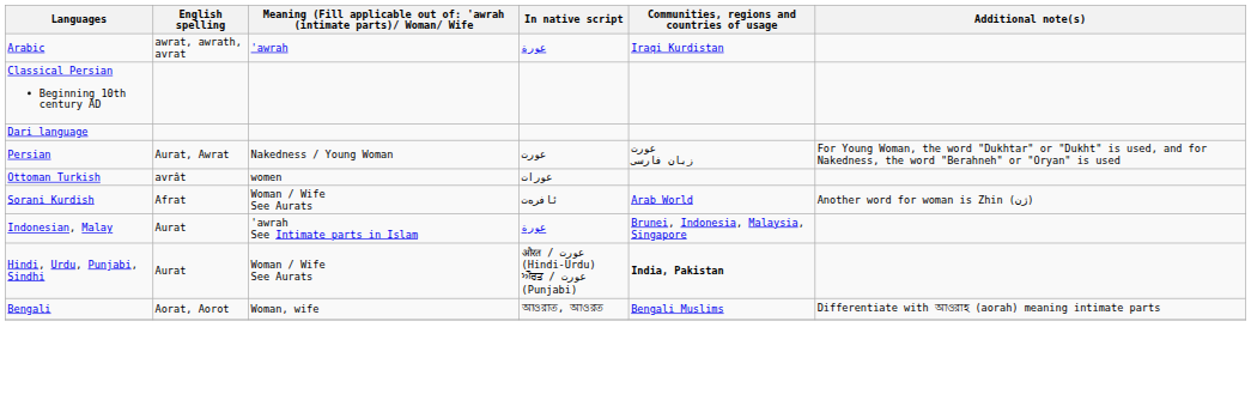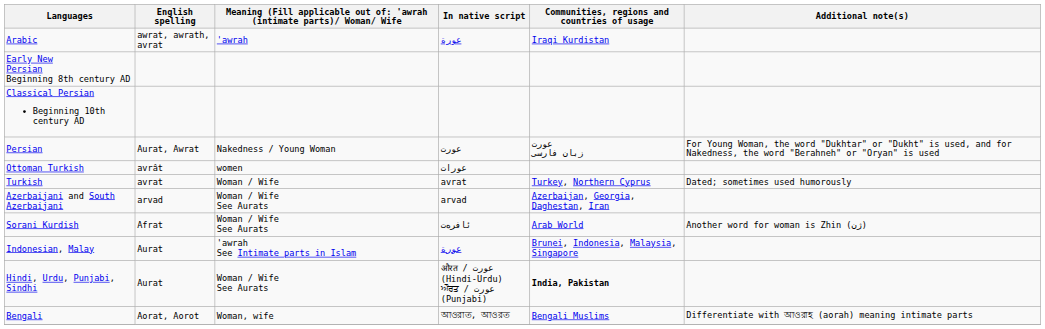+ row: Early New Persian Beginning 8th century AD
- row: Dari language
+ row: Turkish | avrat | Woman / Wife | avrat | Turkey, Northern Cyprus | Dated; sometimes used humorously
+ row: Azerbaijani and South Azerbaijani | arvad | Woman / Wife See Aurats | arvad | Azerbaijan, Georgia, Daghestan, Iran
